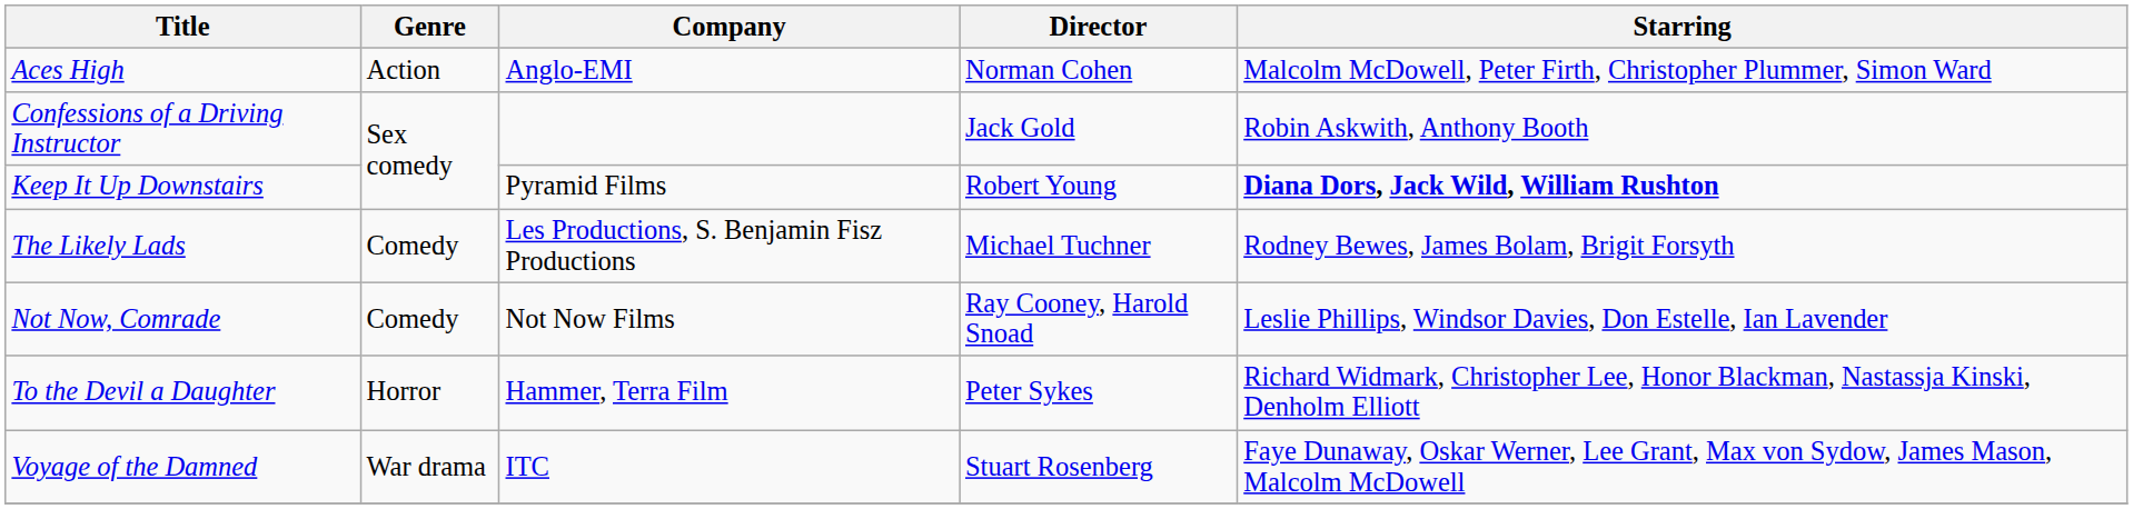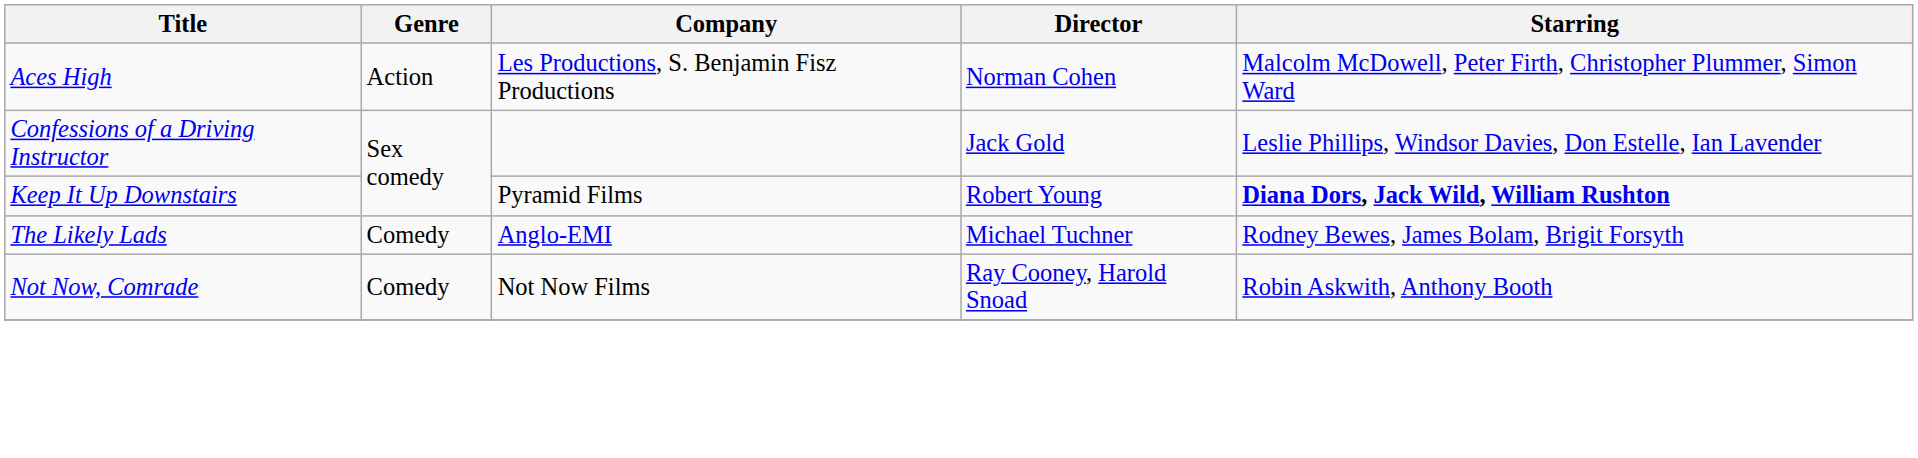Aces High | Company: Anglo-EMI -> Les Productions, S. Benjamin Fisz Productions
Confessions of a Driving Instructor | Starring: Robin Askwith, Anthony Booth -> Leslie Phillips, Windsor Davies, Don Estelle, Ian Lavender
The Likely Lads | Company: Les Productions, S. Benjamin Fisz Productions -> Anglo-EMI
Not Now, Comrade | Starring: Leslie Phillips, Windsor Davies, Don Estelle, Ian Lavender -> Robin Askwith, Anthony Booth
- row: To the Devil a Daughter | Horror | Hammer, Terra Film | Peter Sykes | Richard Widmark, Christopher Lee, Honor Blackman, Nastassja Kinski, Denholm Elliott
- row: Voyage of the Damned | War drama | ITC | Stuart Rosenberg | Faye Dunaway, Oskar Werner, Lee Grant, Max von Sydow, James Mason, Malcolm McDowell
